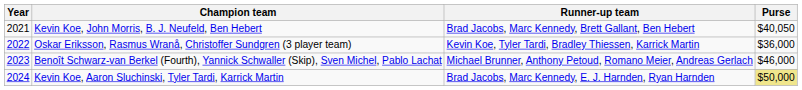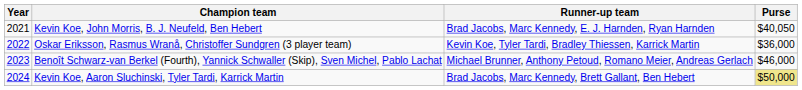Kevin Koe, John Morris, B. J. Neufeld, Ben Hebert | Runner-up team: Brad Jacobs, Marc Kennedy, Brett Gallant, Ben Hebert -> Brad Jacobs, Marc Kennedy, E. J. Harnden, Ryan Harnden
Kevin Koe, Aaron Sluchinski, Tyler Tardi, Karrick Martin | Runner-up team: Brad Jacobs, Marc Kennedy, E. J. Harnden, Ryan Harnden -> Brad Jacobs, Marc Kennedy, Brett Gallant, Ben Hebert
